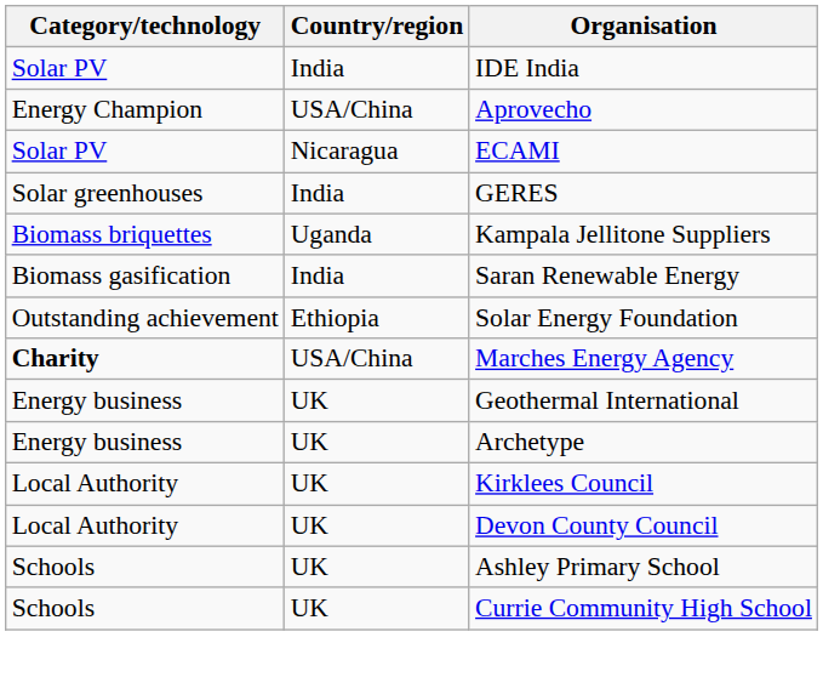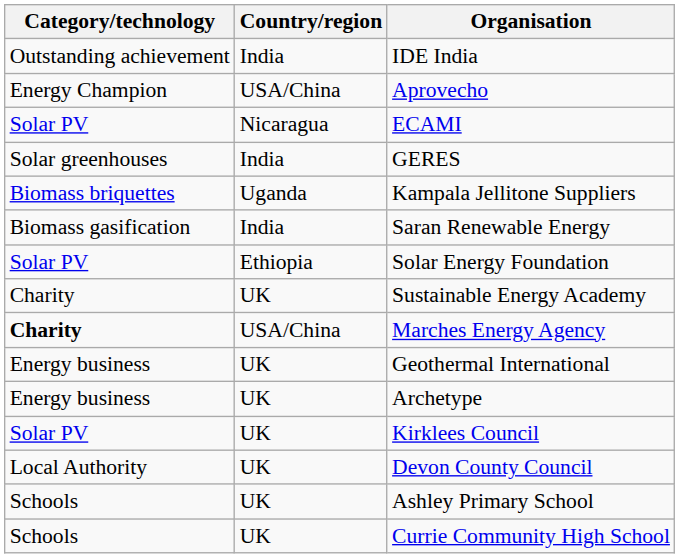IDE India | Category/technology: Solar PV -> Outstanding achievement
Solar Energy Foundation | Category/technology: Outstanding achievement -> Solar PV
+ row: Charity | UK | Sustainable Energy Academy
Kirklees Council | Category/technology: Local Authority -> Solar PV
